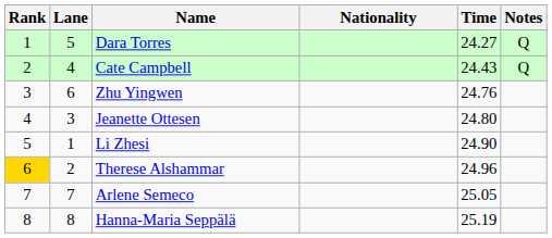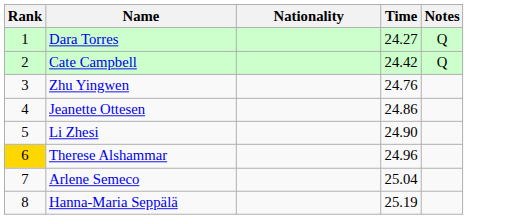- column: Lane | 5 | 4 | 6 | 3 | 1 | 2 | 7 | 8
Cate Campbell | Time: 24.43 -> 24.42
Jeanette Ottesen | Time: 24.80 -> 24.86
Arlene Semeco | Time: 25.05 -> 25.04
